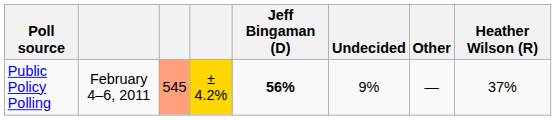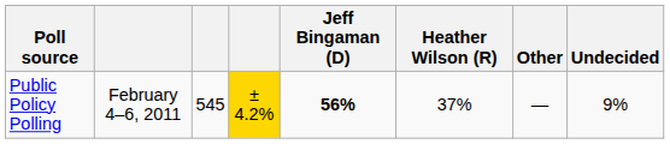columns swapped: Heather Wilson (R) <-> Undecided
Public Policy Polling | column 3: lightsalmon background -> no background
